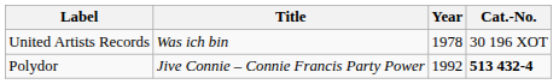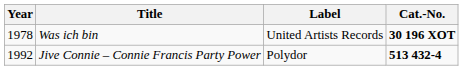columns swapped: Year <-> Label
Was ich bin | Cat.-No.: normal -> bold
